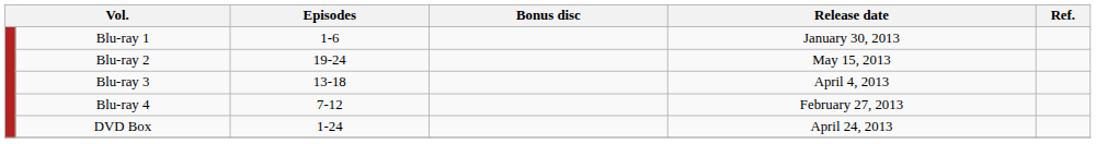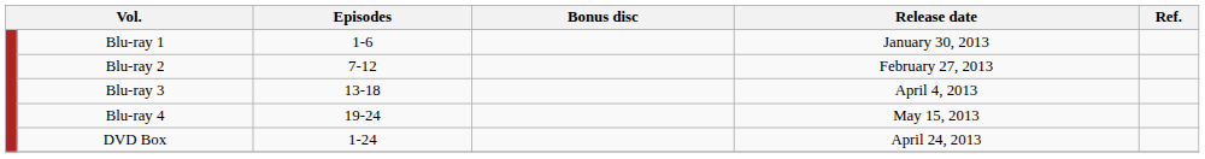Blu-ray 2 | Episodes: 19-24 -> 7-12
Blu-ray 2 | Release date: May 15, 2013 -> February 27, 2013
Blu-ray 4 | Episodes: 7-12 -> 19-24
Blu-ray 4 | Release date: February 27, 2013 -> May 15, 2013
